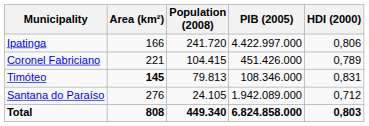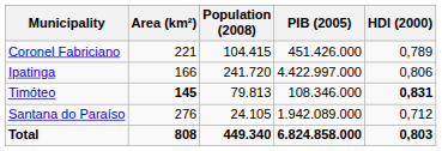rows swapped: Ipatinga <-> Coronel Fabriciano
Timóteo | HDI (2000): normal -> bold
